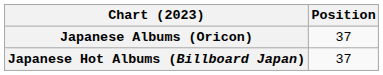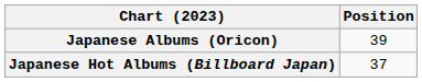Japanese Albums (Oricon) | Position: 37 -> 39
